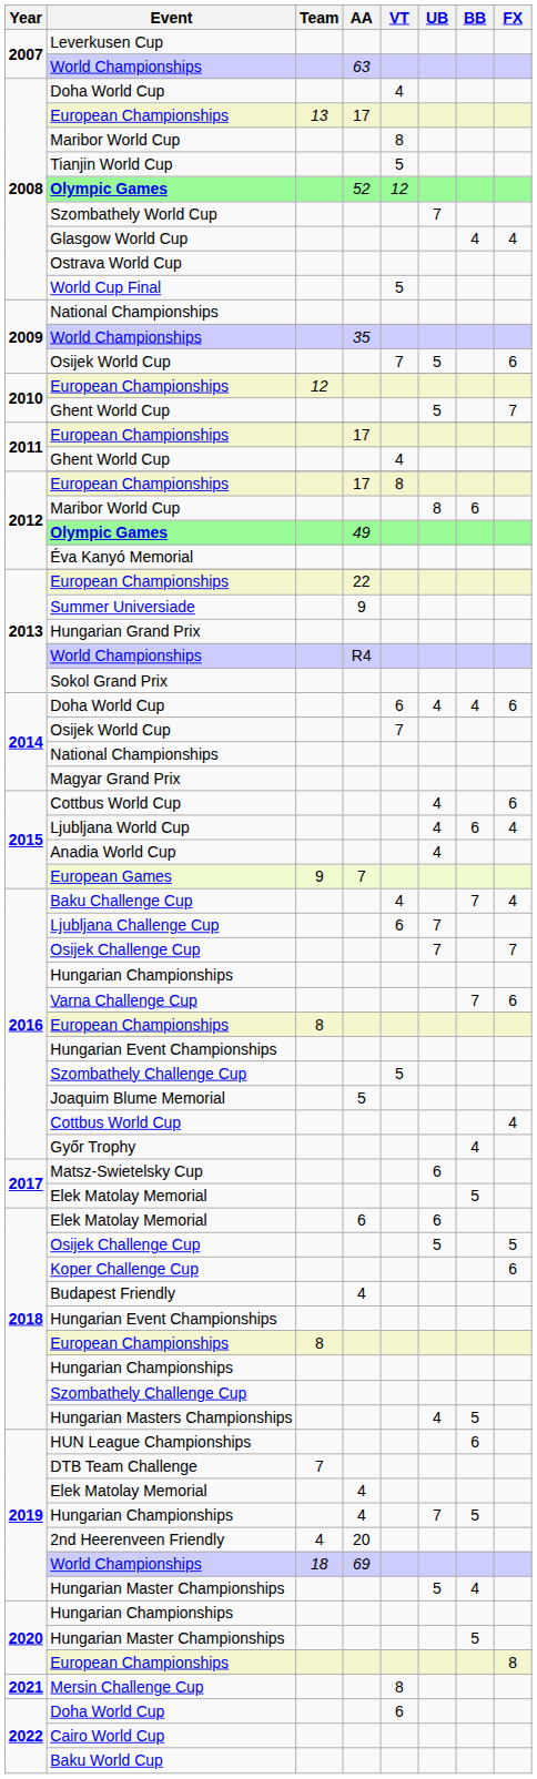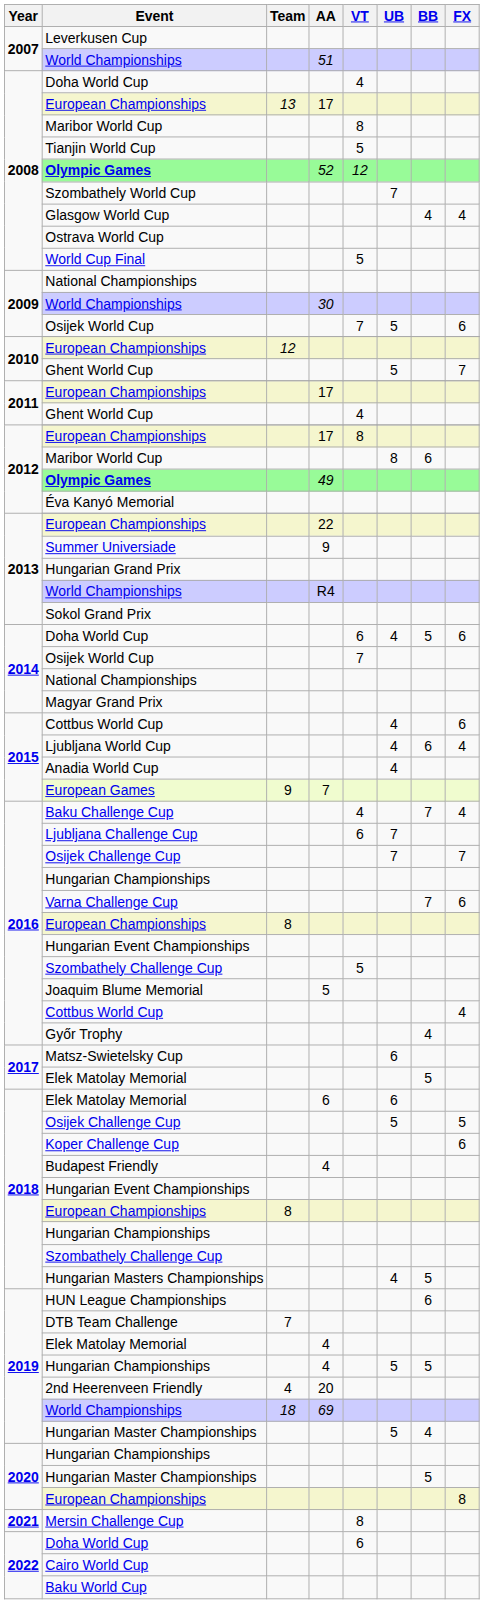2007 / World Championships | AA: 63 -> 51
2009 / World Championships | AA: 35 -> 30
2014 / Doha World Cup | BB: 4 -> 5
2019 / Hungarian Championships | UB: 7 -> 5
